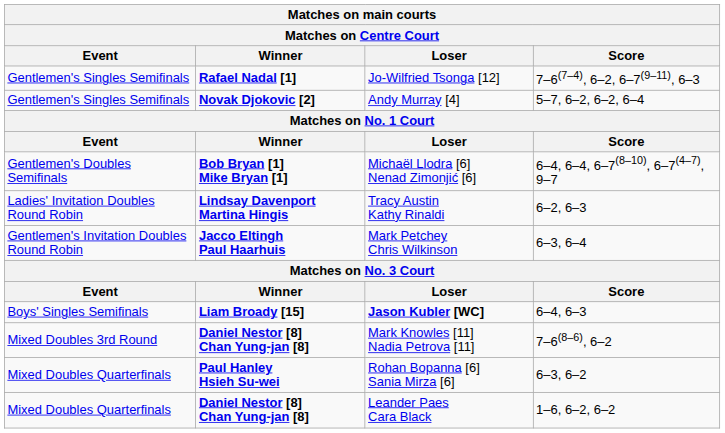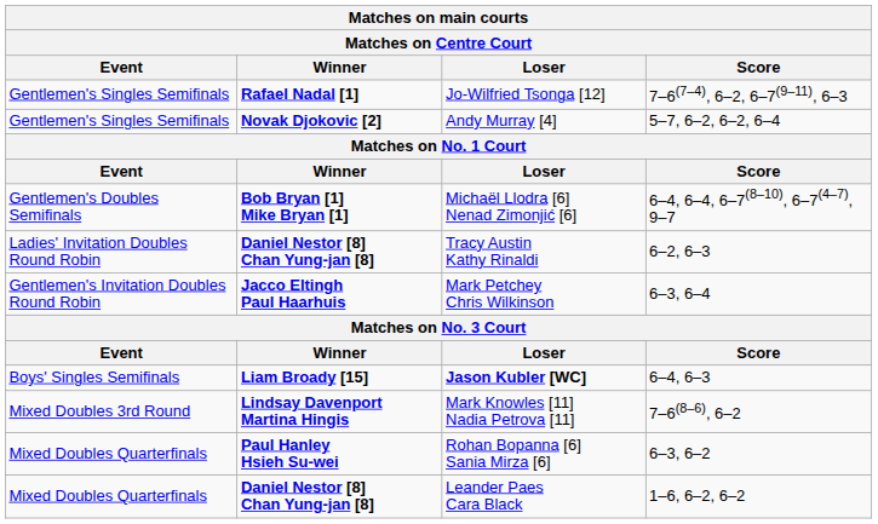Tracy Austin Kathy Rinaldi | Winner: Lindsay Davenport Martina Hingis -> Daniel Nestor [8] Chan Yung-jan [8]
Mark Knowles [11] Nadia Petrova [11] | Winner: Daniel Nestor [8] Chan Yung-jan [8] -> Lindsay Davenport Martina Hingis
